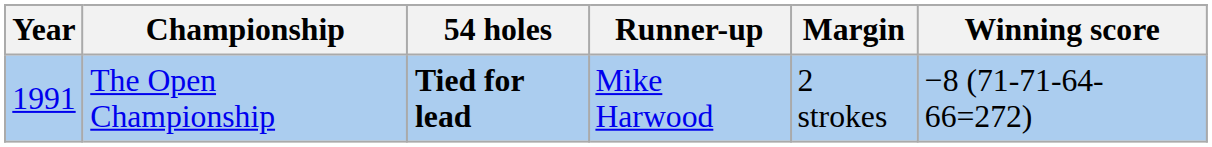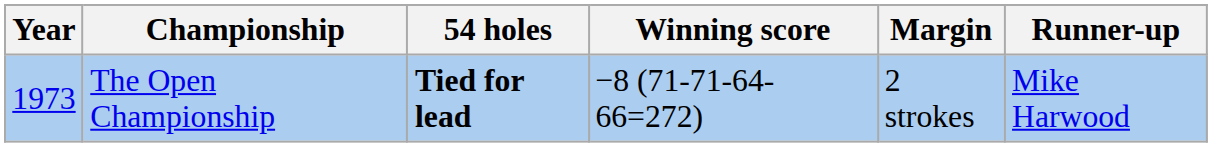columns swapped: Winning score <-> Runner-up
The Open Championship | Year: 1991 -> 1973
